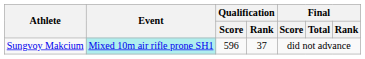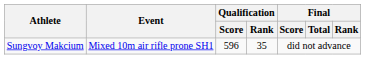Sungvoy Makcium | Event: paleturquoise background -> no background
Sungvoy Makcium | Qualification / Rank: 37 -> 35
